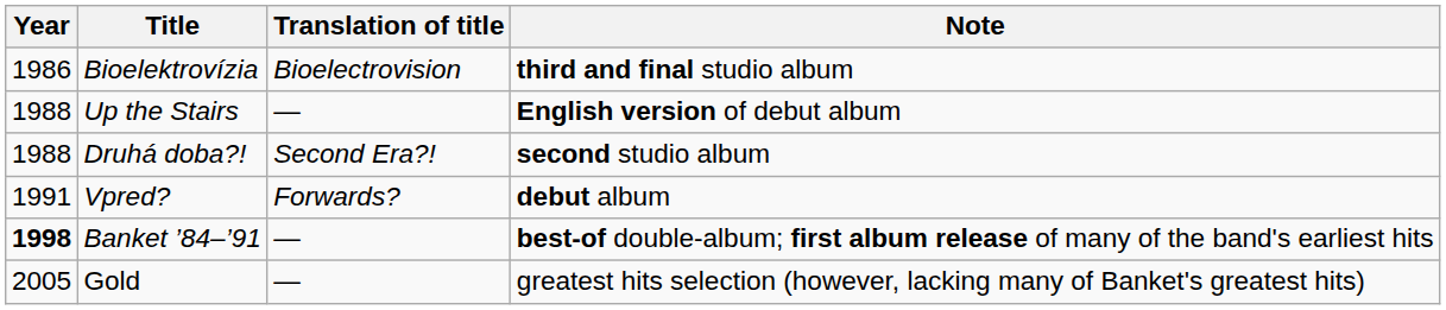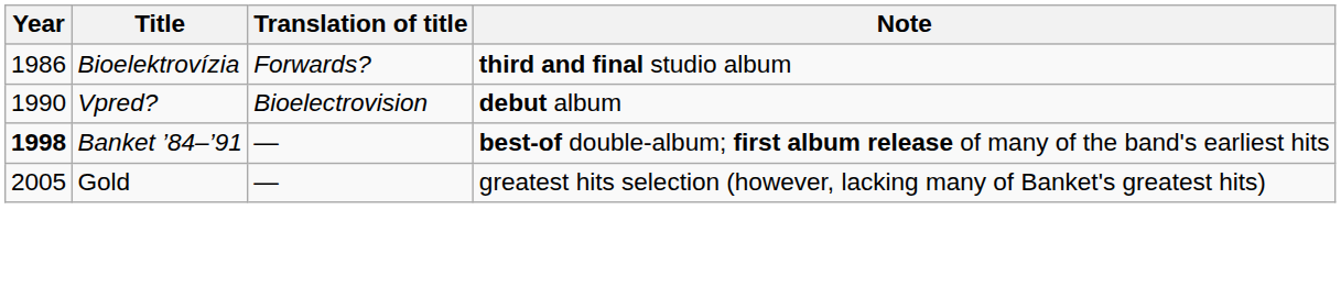Bioelektrovízia | Translation of title: Bioelectrovision -> Forwards?
- row: 1988 | Up the Stairs | — | English version of debut album
- row: 1988 | Druhá doba?! | Second Era?! | second studio album
Vpred? | Year: 1991 -> 1990
Vpred? | Translation of title: Forwards? -> Bioelectrovision
